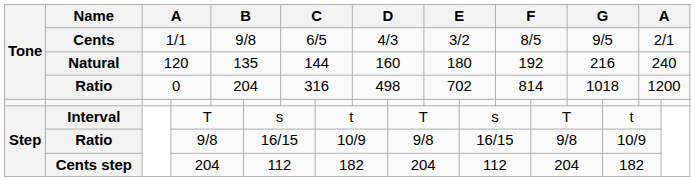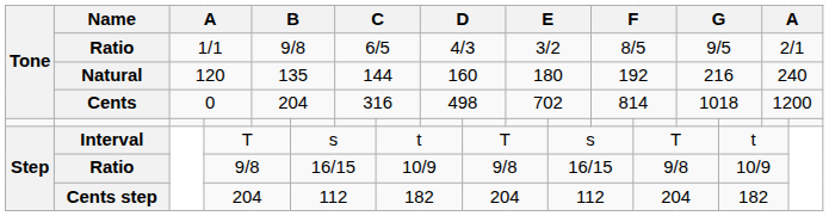1/1 | Name: Cents -> Ratio
0 | Name: Ratio -> Cents
